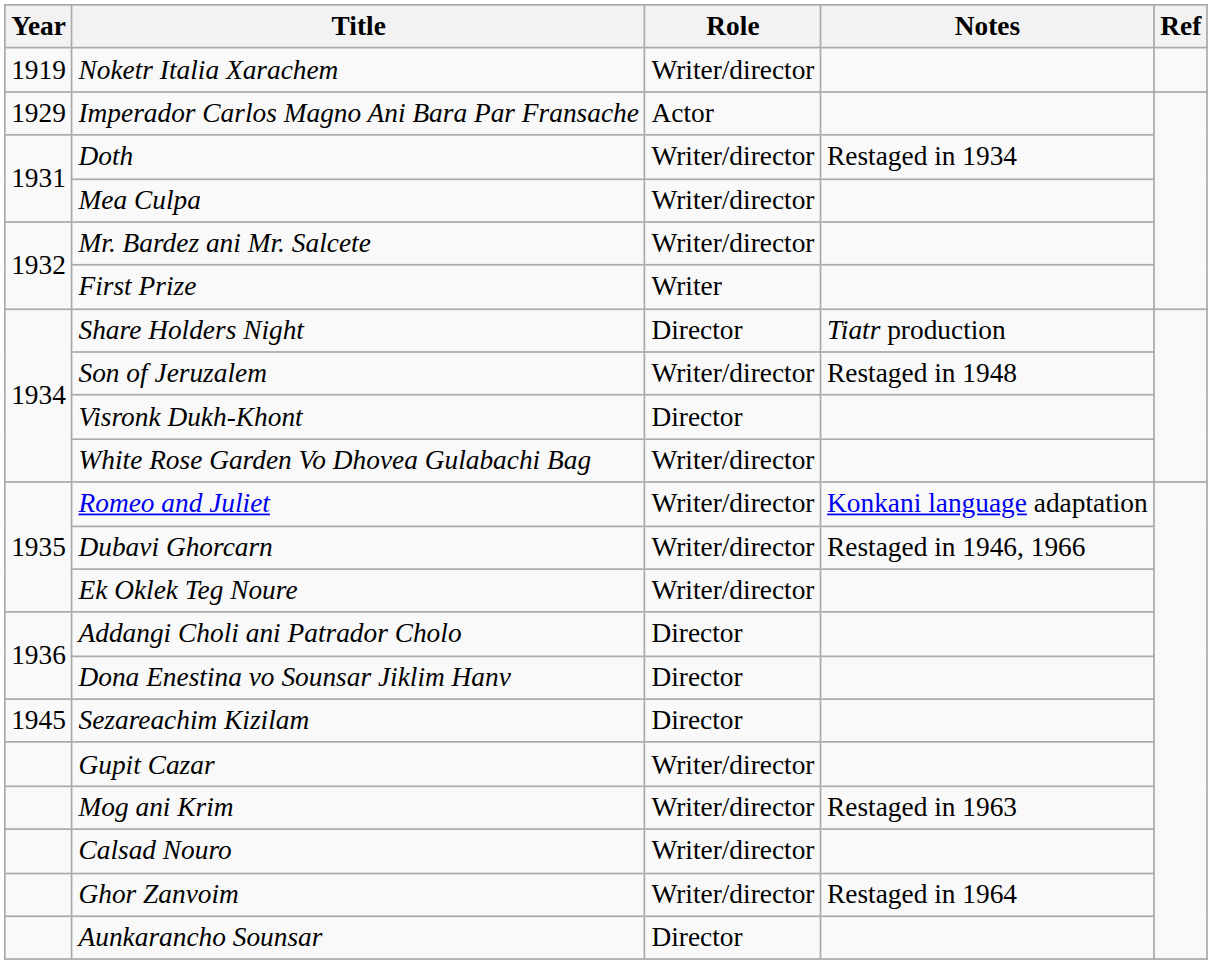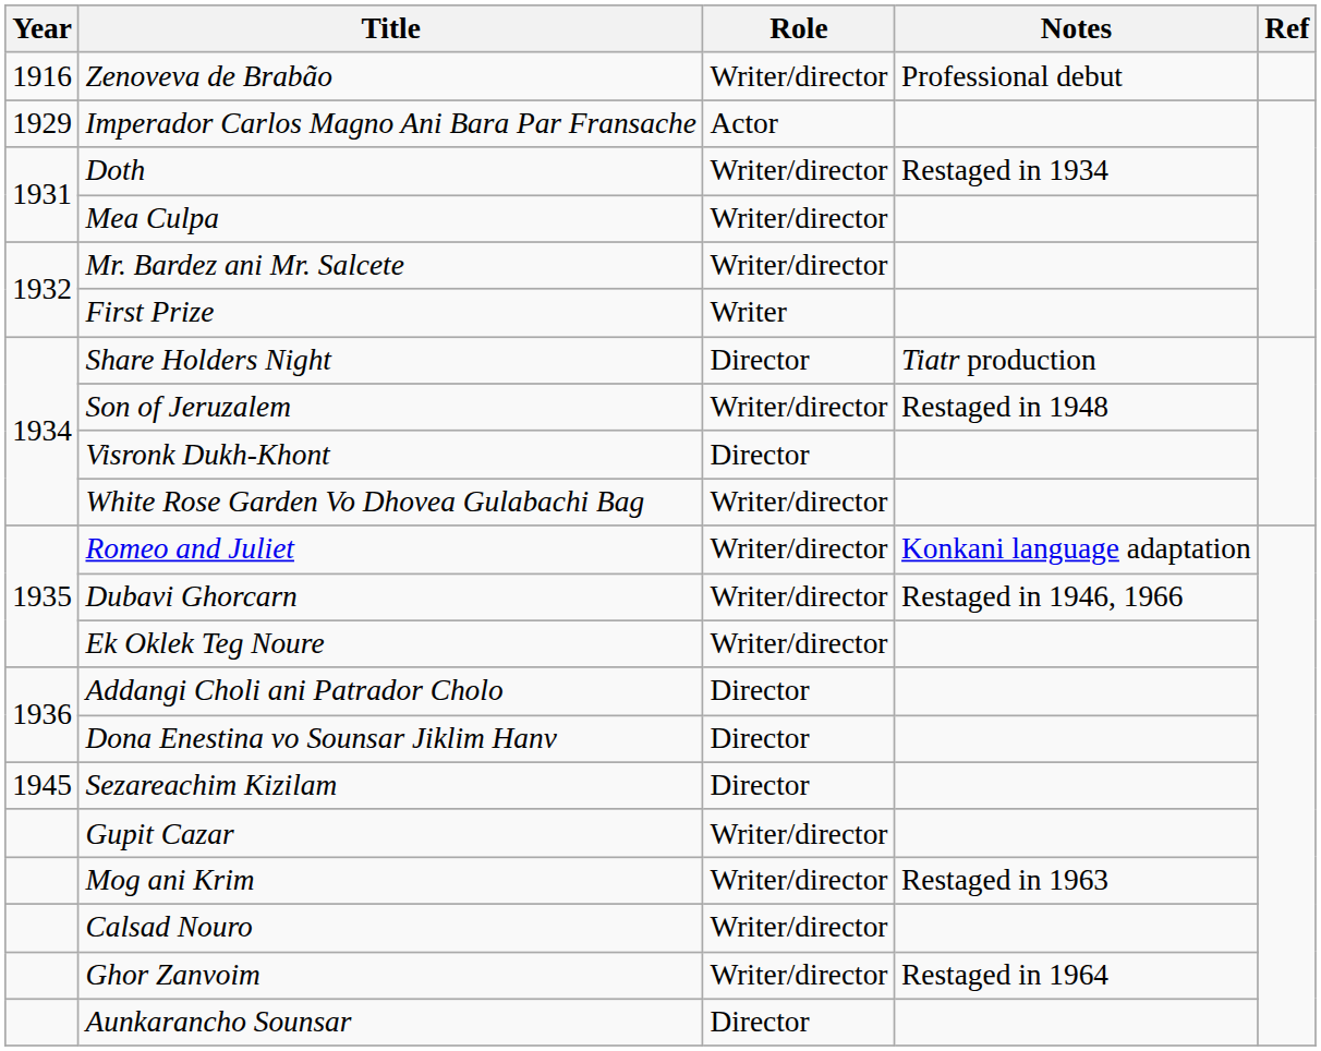+ row: 1916 | Zenoveva de Brabão | Writer/director | Professional debut
- row: 1919 | Noketr Italia Xarachem | Writer/director
